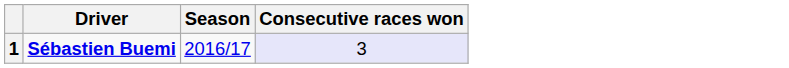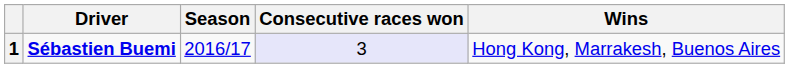+ column: Wins | Hong Kong, Marrakesh, Buenos Aires
